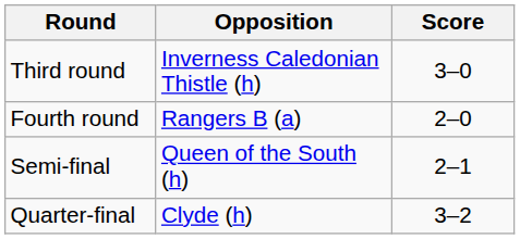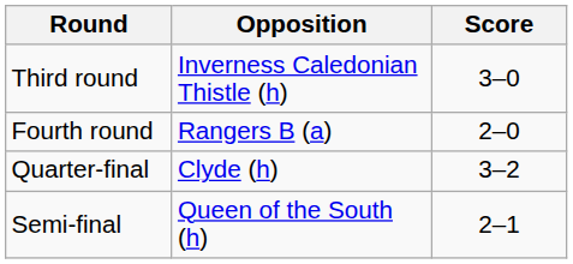rows swapped: Quarter-final <-> Semi-final
